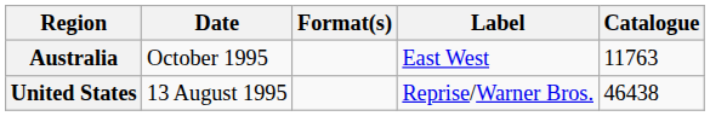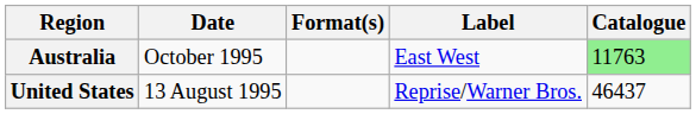Australia | Catalogue: no background -> lightgreen background
United States | Catalogue: 46438 -> 46437
